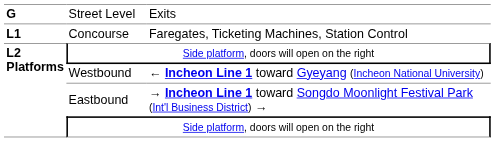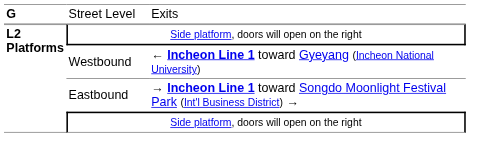- row: L1 | Concourse | Faregates, Ticketing Machines, Station Control
